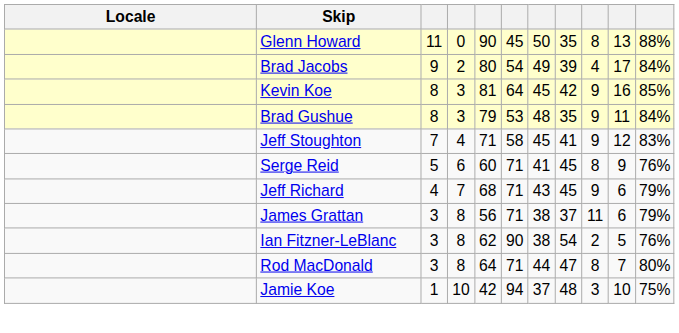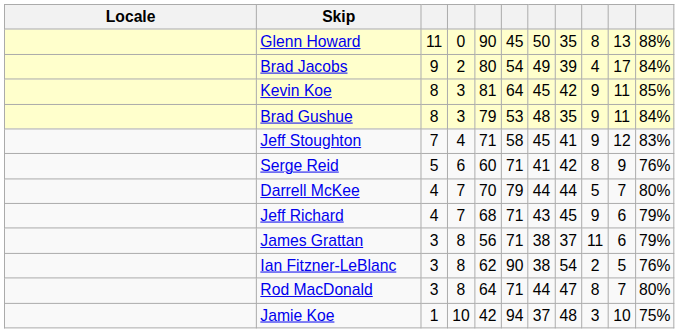Kevin Koe | column 10: 16 -> 11
Serge Reid | column 8: 45 -> 42
+ row: Darrell McKee | 4 | 7 | 70 | 79 | 44 | 44 | 5 | 7 | 80%
